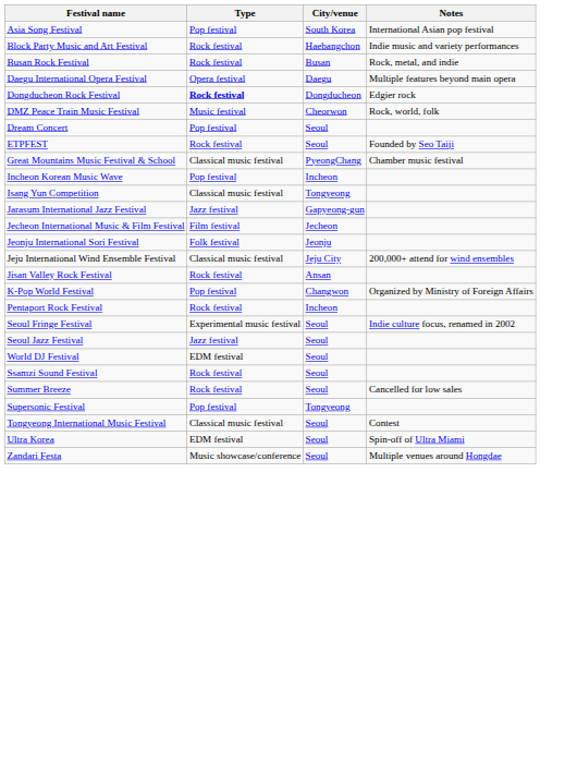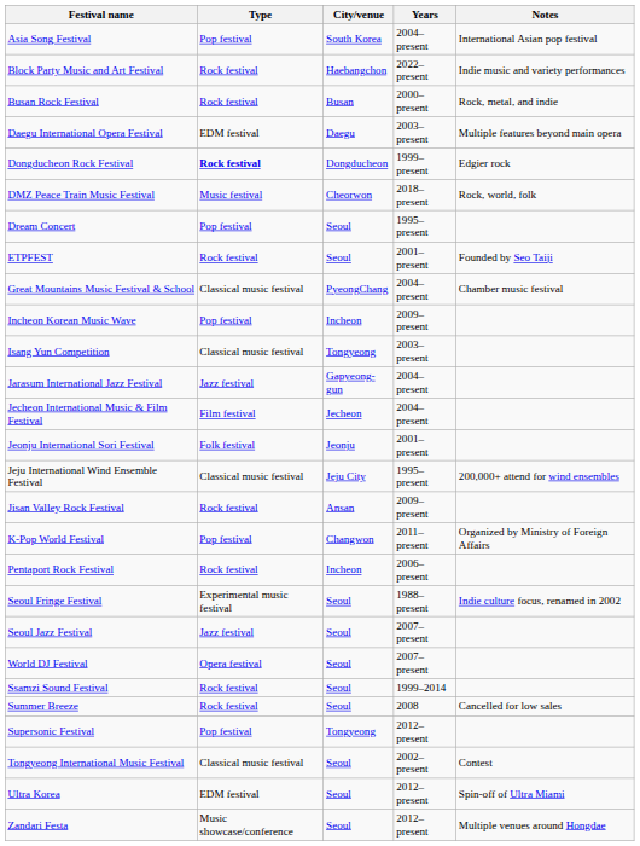+ column: Years | 2004–present | 2022–present | 2000–present | 2003–present | 1999–present | 2018–present | 1995–present | 2001–present | 2004–present | 2009–present | 2003–present | 2004–present | 2004–present | 2001–present | 1995–present | 2009–present | 2011–present | 2006–present | 1988–present | 2007–present | 2007–present | 1999–2014 | 2008 | 2012–present | 2002–present | 2012–present | 2012–present
Daegu International Opera Festival | Type: Opera festival -> EDM festival
World DJ Festival | Type: EDM festival -> Opera festival
